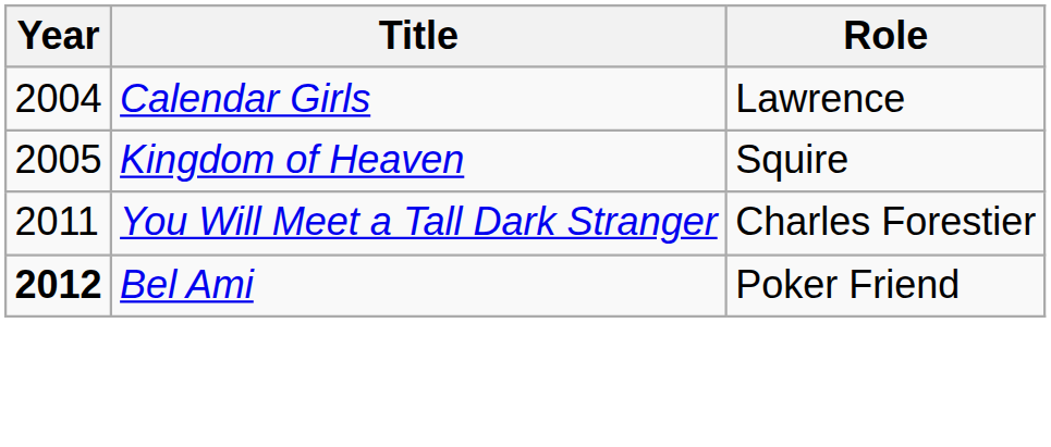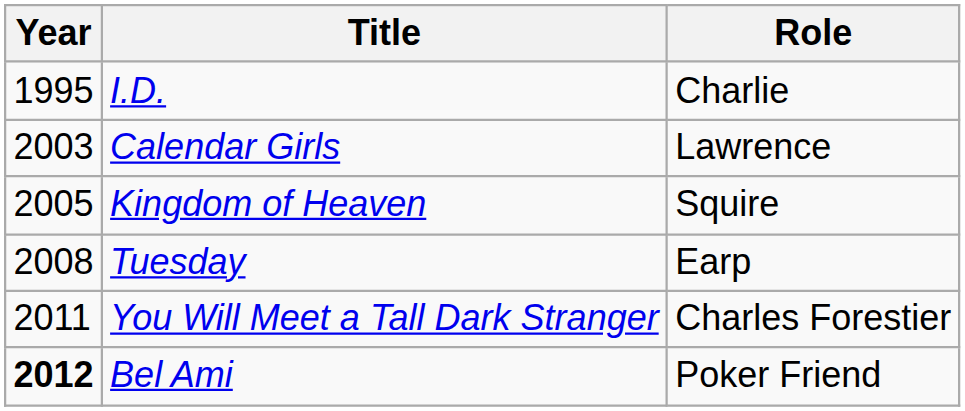+ row: 1995 | I.D. | Charlie
Calendar Girls | Year: 2004 -> 2003
+ row: 2008 | Tuesday | Earp
